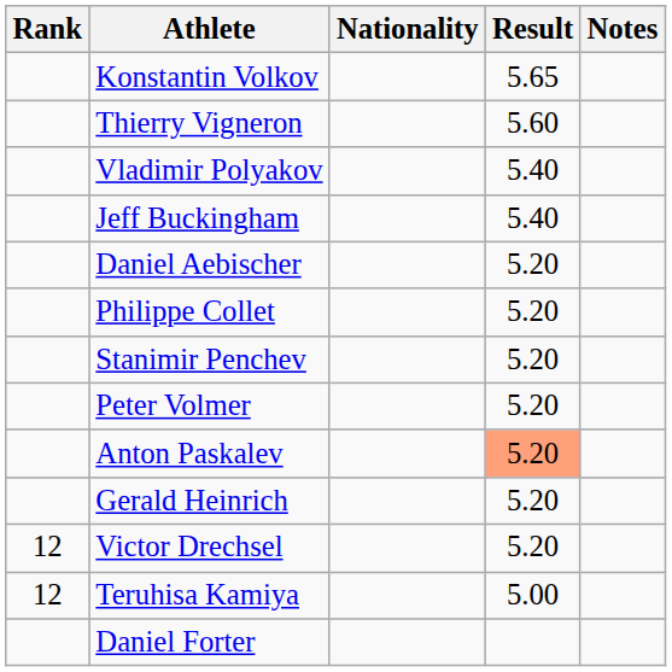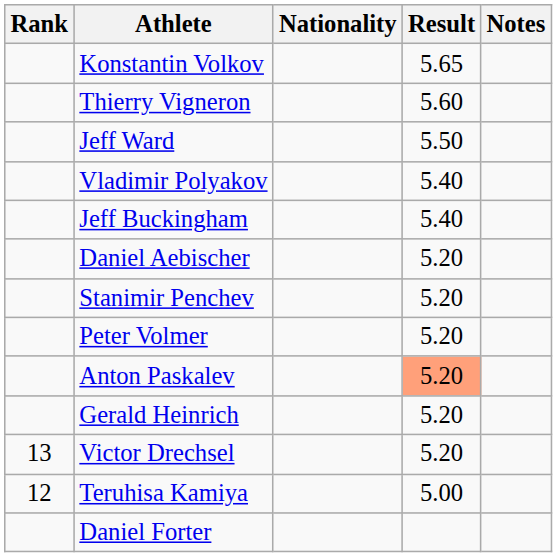+ row: Jeff Ward | 5.50
- row: Philippe Collet | 5.20
Victor Drechsel | Rank: 12 -> 13
